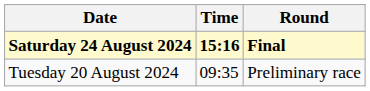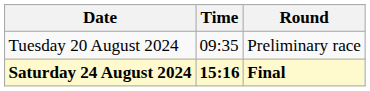rows swapped: Tuesday 20 August 2024 <-> Saturday 24 August 2024
